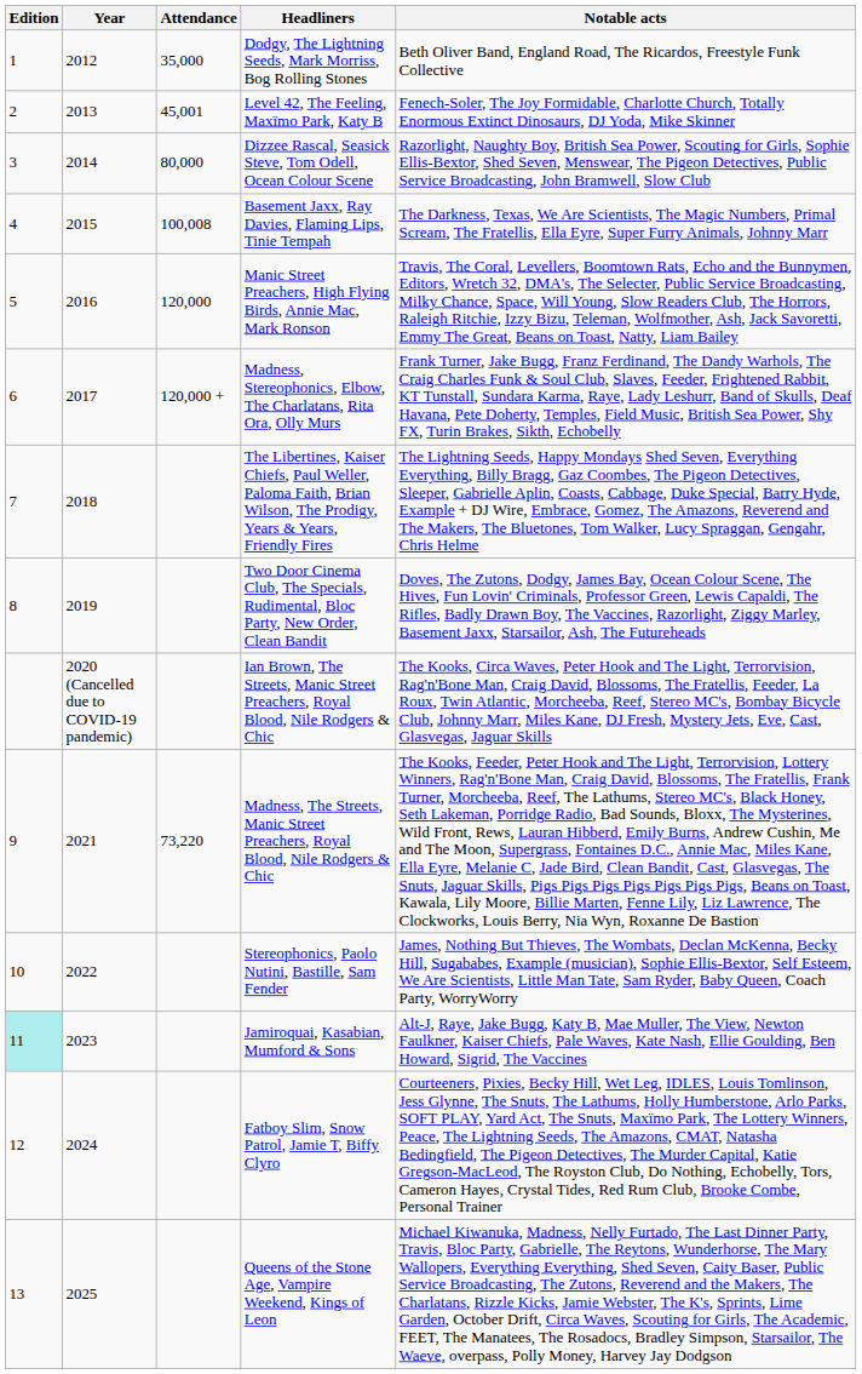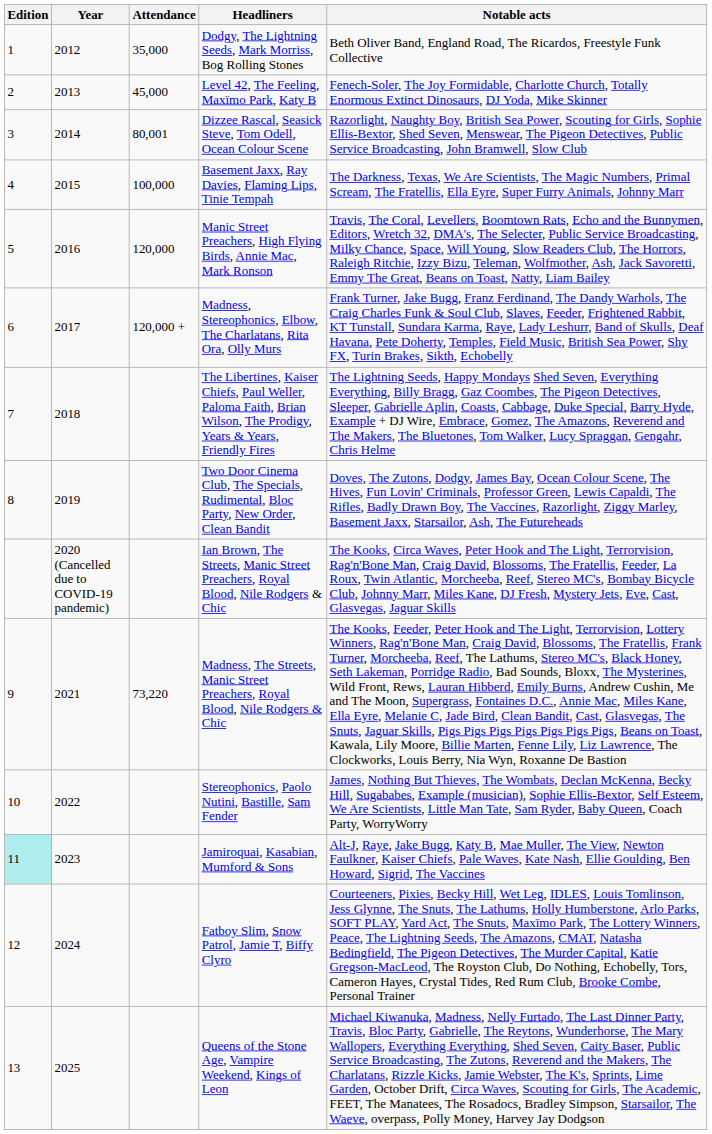Level 42, The Feeling, Maxïmo Park, Katy B | Attendance: 45,001 -> 45,000
Dizzee Rascal, Seasick Steve, Tom Odell, Ocean Colour Scene | Attendance: 80,000 -> 80,001
Basement Jaxx, Ray Davies, Flaming Lips, Tinie Tempah | Attendance: 100,008 -> 100,000
